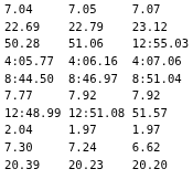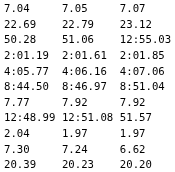+ row: 2:01.19 | 2:01.61 | 2:01.85
